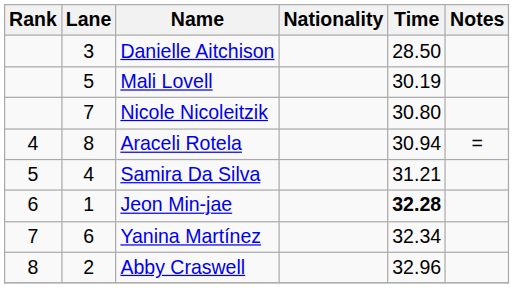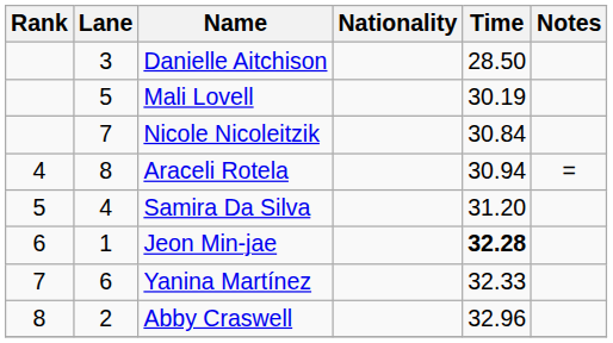Nicole Nicoleitzik | Time: 30.80 -> 30.84
Samira Da Silva | Time: 31.21 -> 31.20
Yanina Martínez | Time: 32.34 -> 32.33
